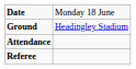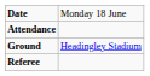rows swapped: Ground <-> Attendance
